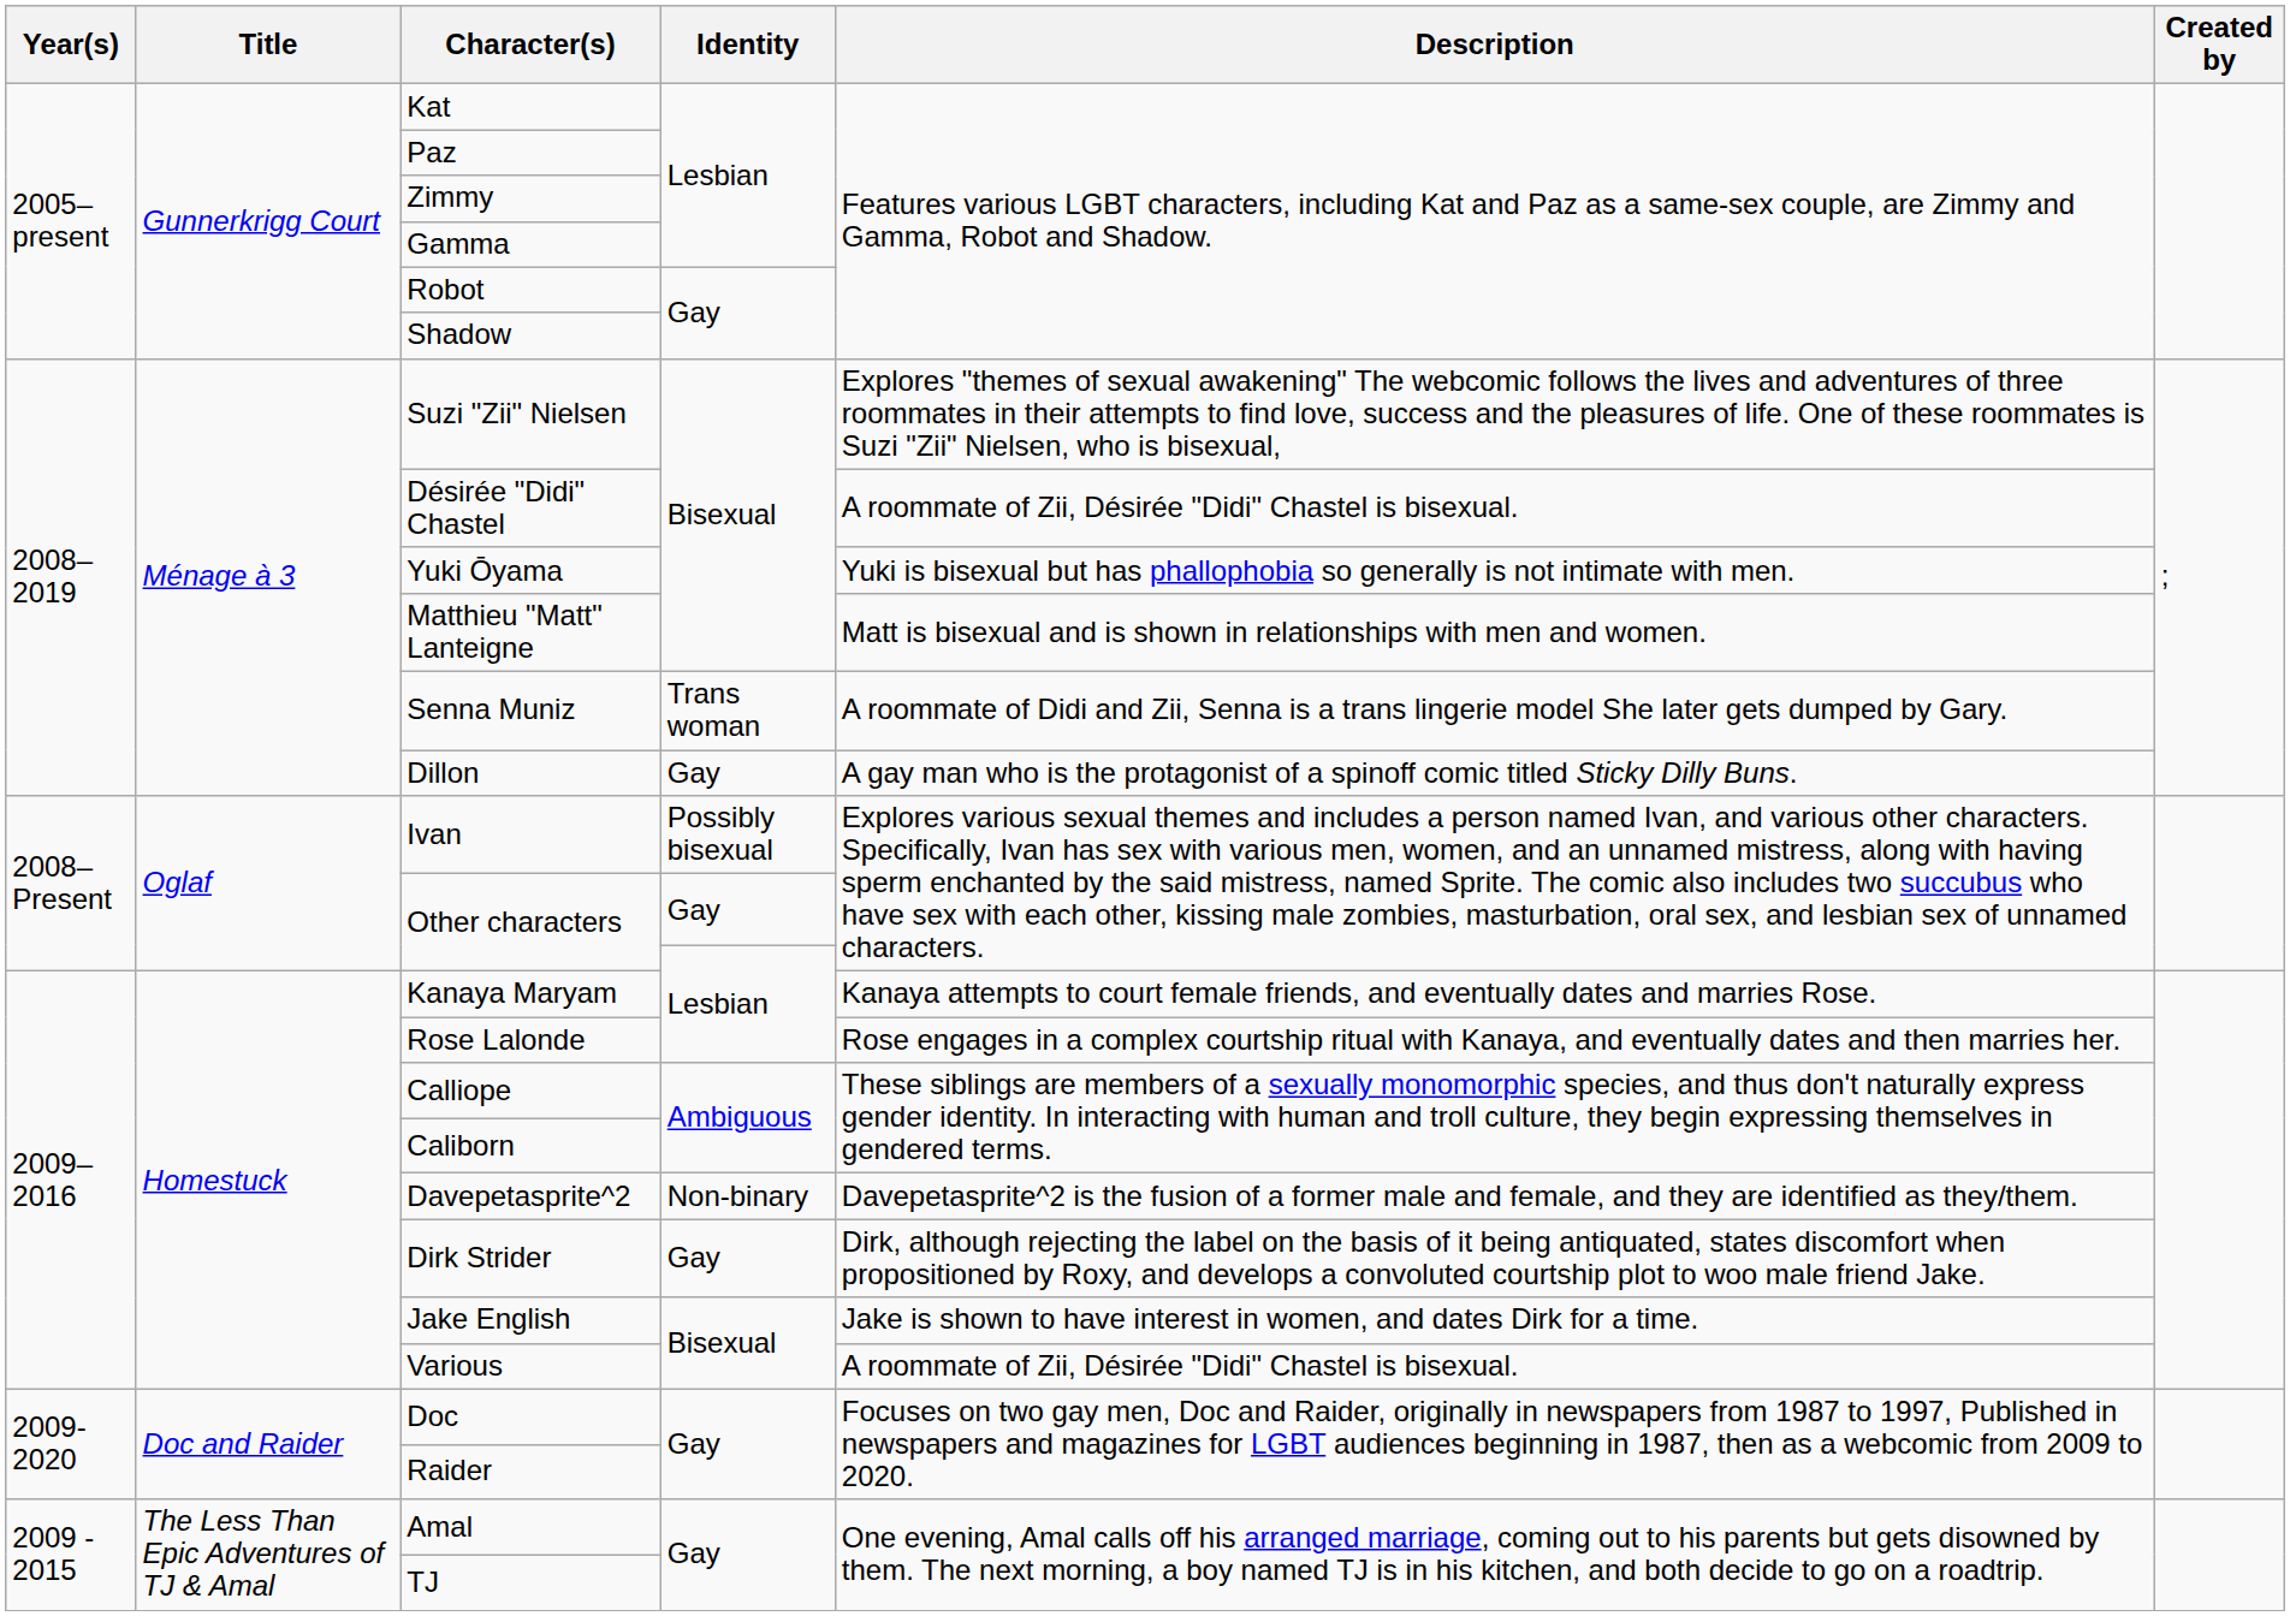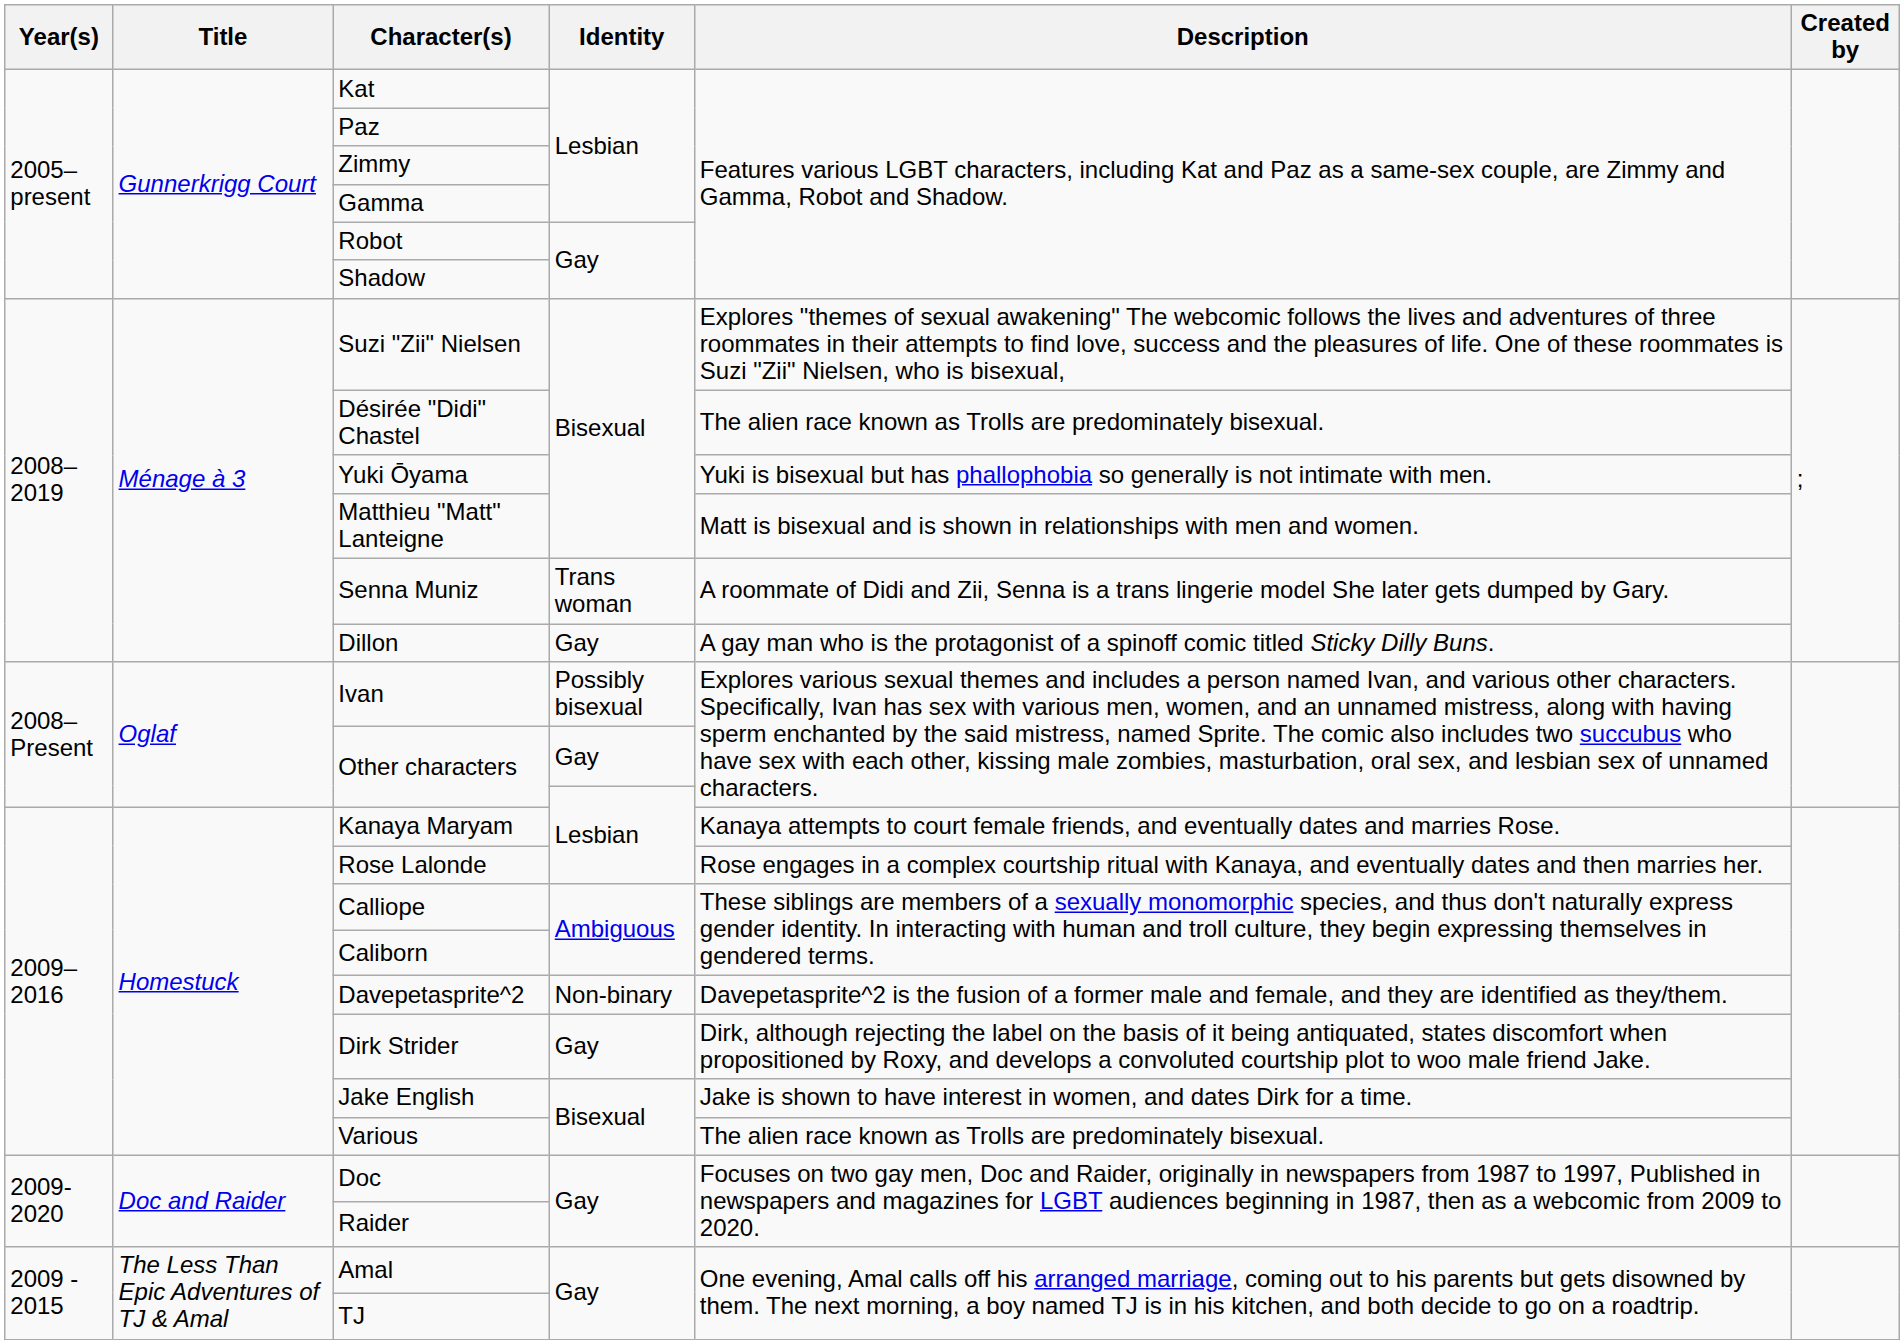Désirée "Didi" Chastel | Description: A roommate of Zii, Désirée "Didi" Chastel is bisexual. -> The alien race known as Trolls are predominately bisexual.
Various | Description: A roommate of Zii, Désirée "Didi" Chastel is bisexual. -> The alien race known as Trolls are predominately bisexual.
